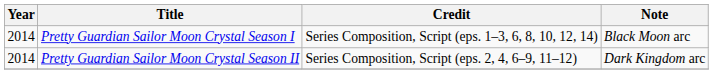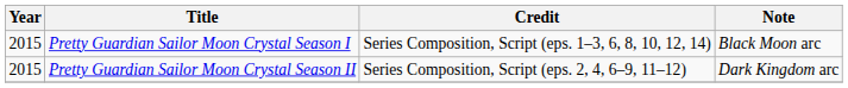Pretty Guardian Sailor Moon Crystal Season I | Year: 2014 -> 2015
Pretty Guardian Sailor Moon Crystal Season II | Year: 2014 -> 2015
